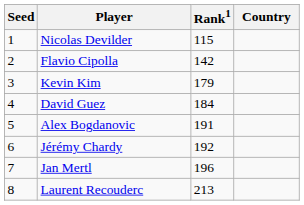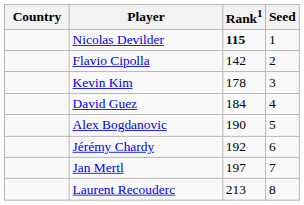columns swapped: Country <-> Seed
Nicolas Devilder | Rank1: normal -> bold
Kevin Kim | Rank1: 179 -> 178
Alex Bogdanovic | Rank1: 191 -> 190
Jan Mertl | Rank1: 196 -> 197
